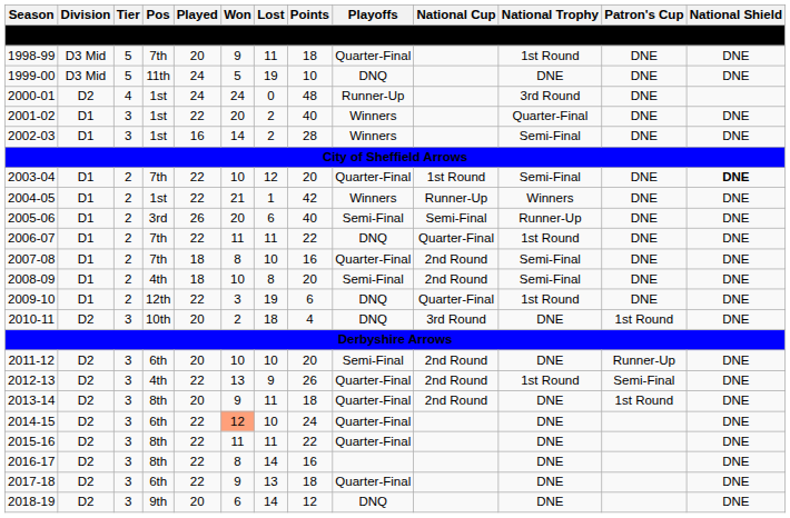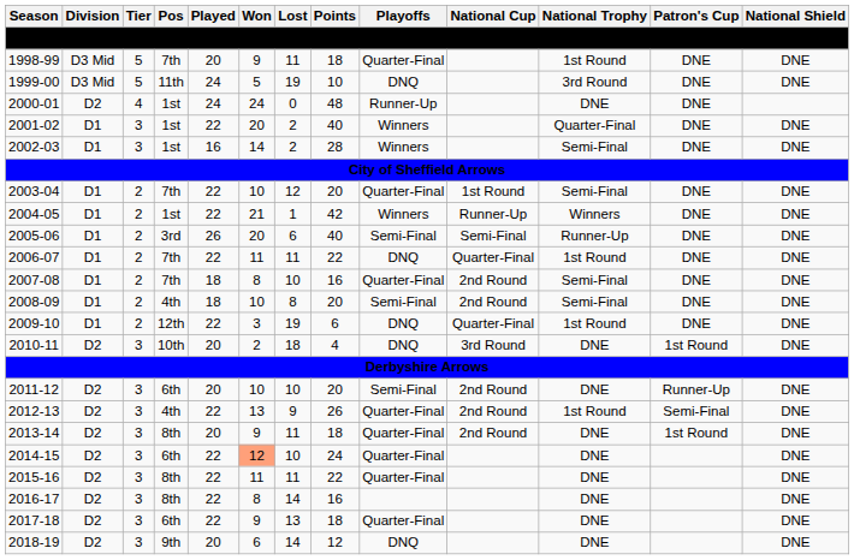1999-00 | National Trophy: DNE -> 3rd Round
2000-01 | National Trophy: 3rd Round -> DNE
2003-04 | National Shield: bold -> normal
